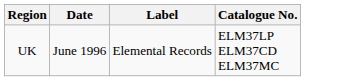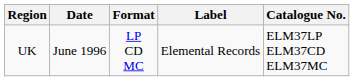+ column: Format | LP CD MC
